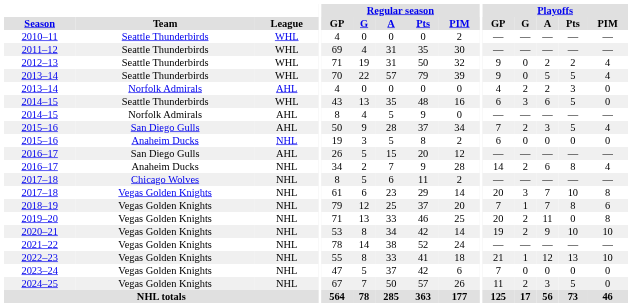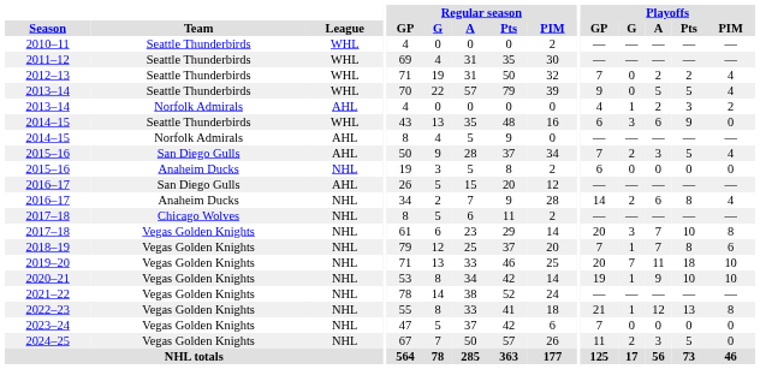2012–13 | Playoffs / GP: 9 -> 7
2013–14 / Norfolk Admirals | Playoffs / G: 2 -> 1
2013–14 / Norfolk Admirals | Playoffs / PIM: 0 -> 2
2014–15 / Seattle Thunderbirds | Playoffs / Pts: 5 -> 9
2019–20 | Playoffs / G: 2 -> 7
2019–20 | Playoffs / Pts: 0 -> 18
2019–20 | Playoffs / PIM: 8 -> 10
2020–21 | Playoffs / G: 2 -> 1
2022–23 | Playoffs / PIM: 10 -> 8
